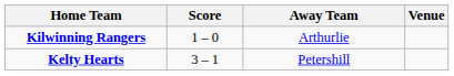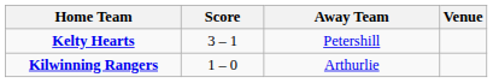rows swapped: Kelty Hearts <-> Kilwinning Rangers
